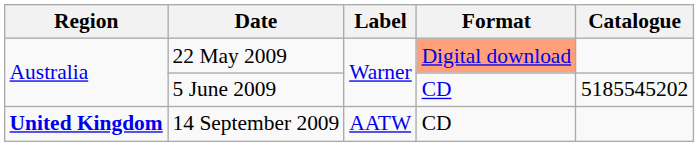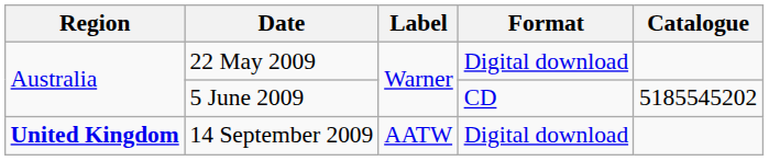22 May 2009 | Format: lightsalmon background -> no background
14 September 2009 | Format: CD -> Digital download
